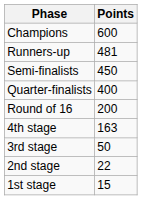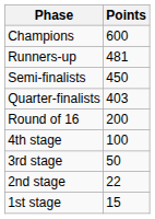Quarter-finalists | Points: 400 -> 403
4th stage | Points: 163 -> 100
